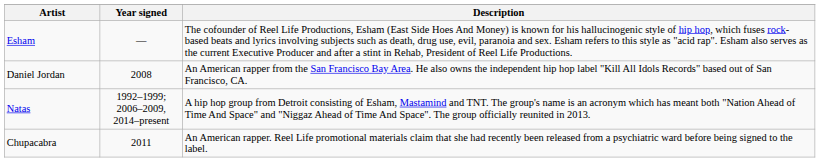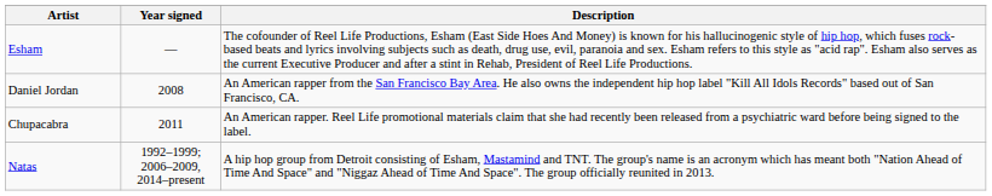rows swapped: Chupacabra <-> Natas
